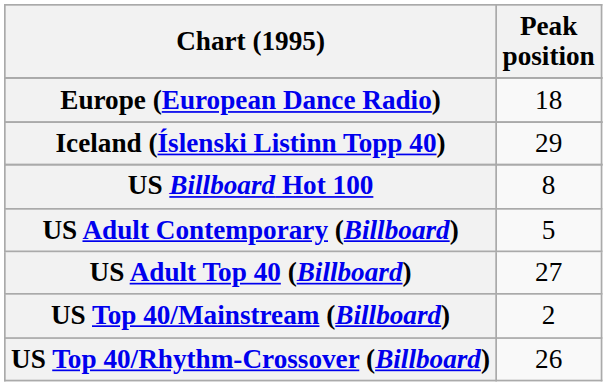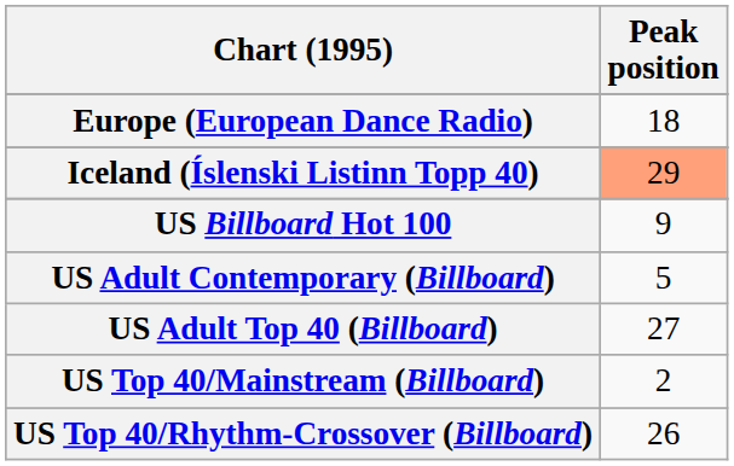Iceland (Íslenski Listinn Topp 40) | Peak position: no background -> lightsalmon background
US Billboard Hot 100 | Peak position: 8 -> 9
